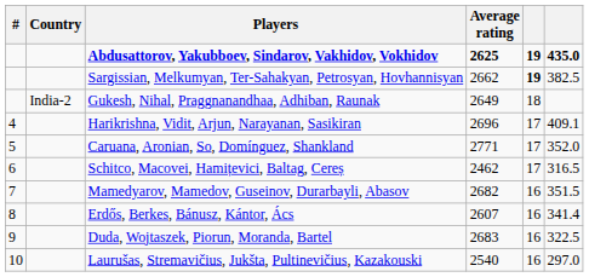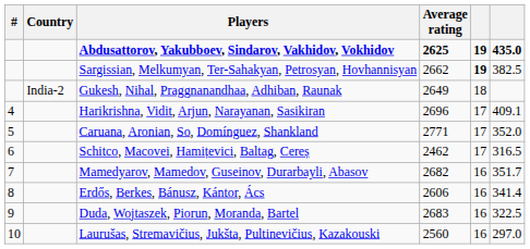Mamedyarov, Mamedov, Guseinov, Durarbayli, Abasov | column 6: 351.5 -> 351.7
Erdős, Berkes, Bánusz, Kántor, Ács | Average rating: 2607 -> 2606
Laurušas, Stremavičius, Jukšta, Pultinevičius, Kazakouski | Average rating: 2540 -> 2560
